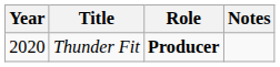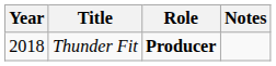Thunder Fit | Year: 2020 -> 2018
